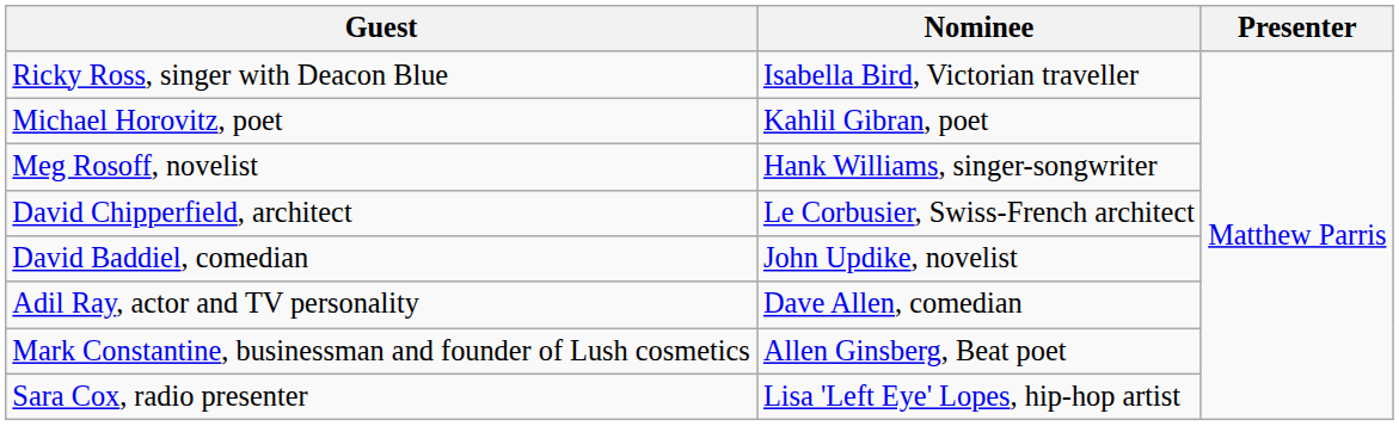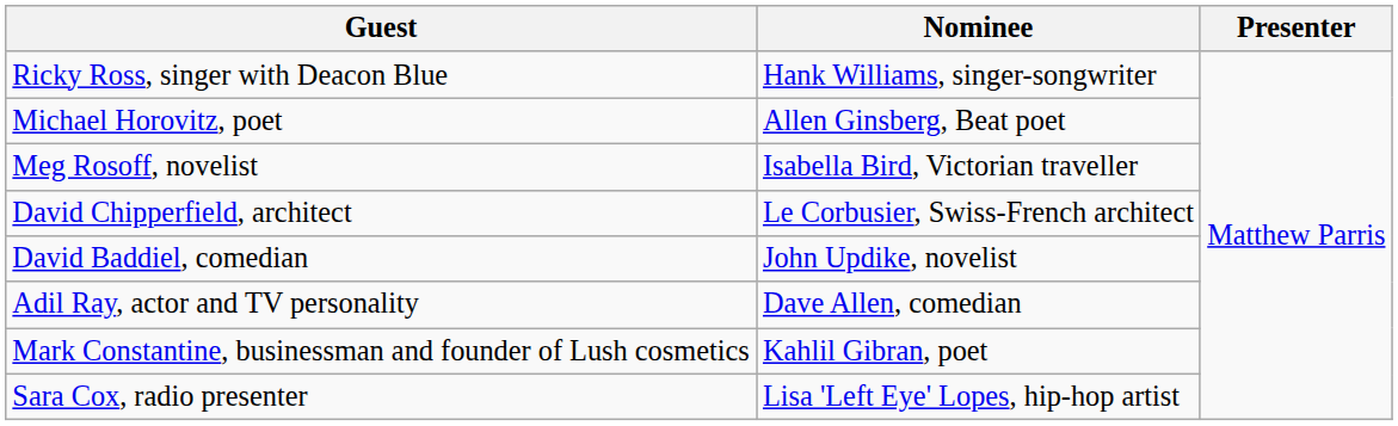Ricky Ross, singer with Deacon Blue | Nominee: Isabella Bird, Victorian traveller -> Hank Williams, singer-songwriter
Michael Horovitz, poet | Nominee: Kahlil Gibran, poet -> Allen Ginsberg, Beat poet
Meg Rosoff, novelist | Nominee: Hank Williams, singer-songwriter -> Isabella Bird, Victorian traveller
Mark Constantine, businessman and founder of Lush cosmetics | Nominee: Allen Ginsberg, Beat poet -> Kahlil Gibran, poet
